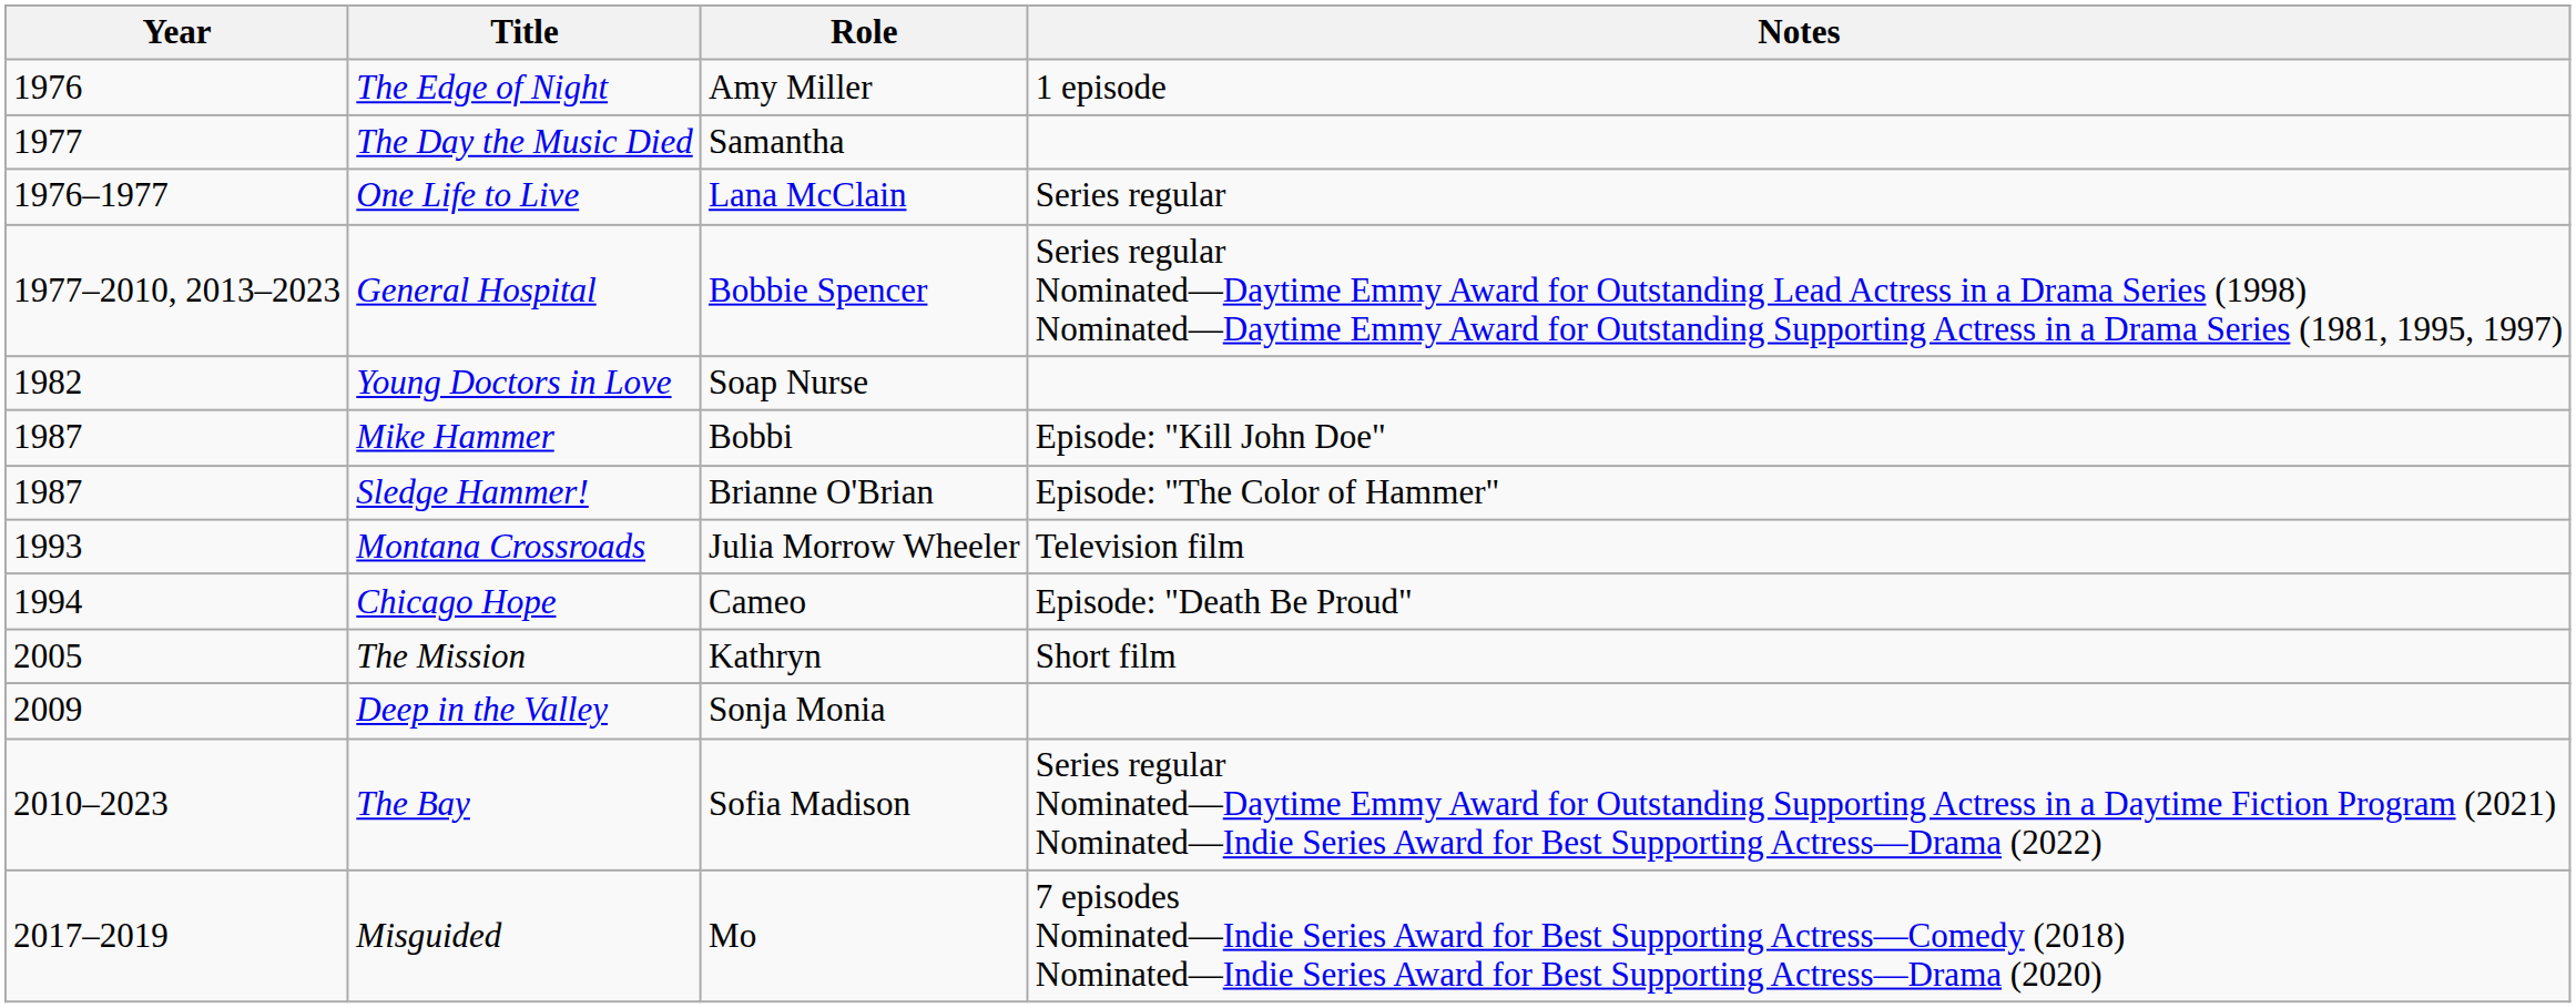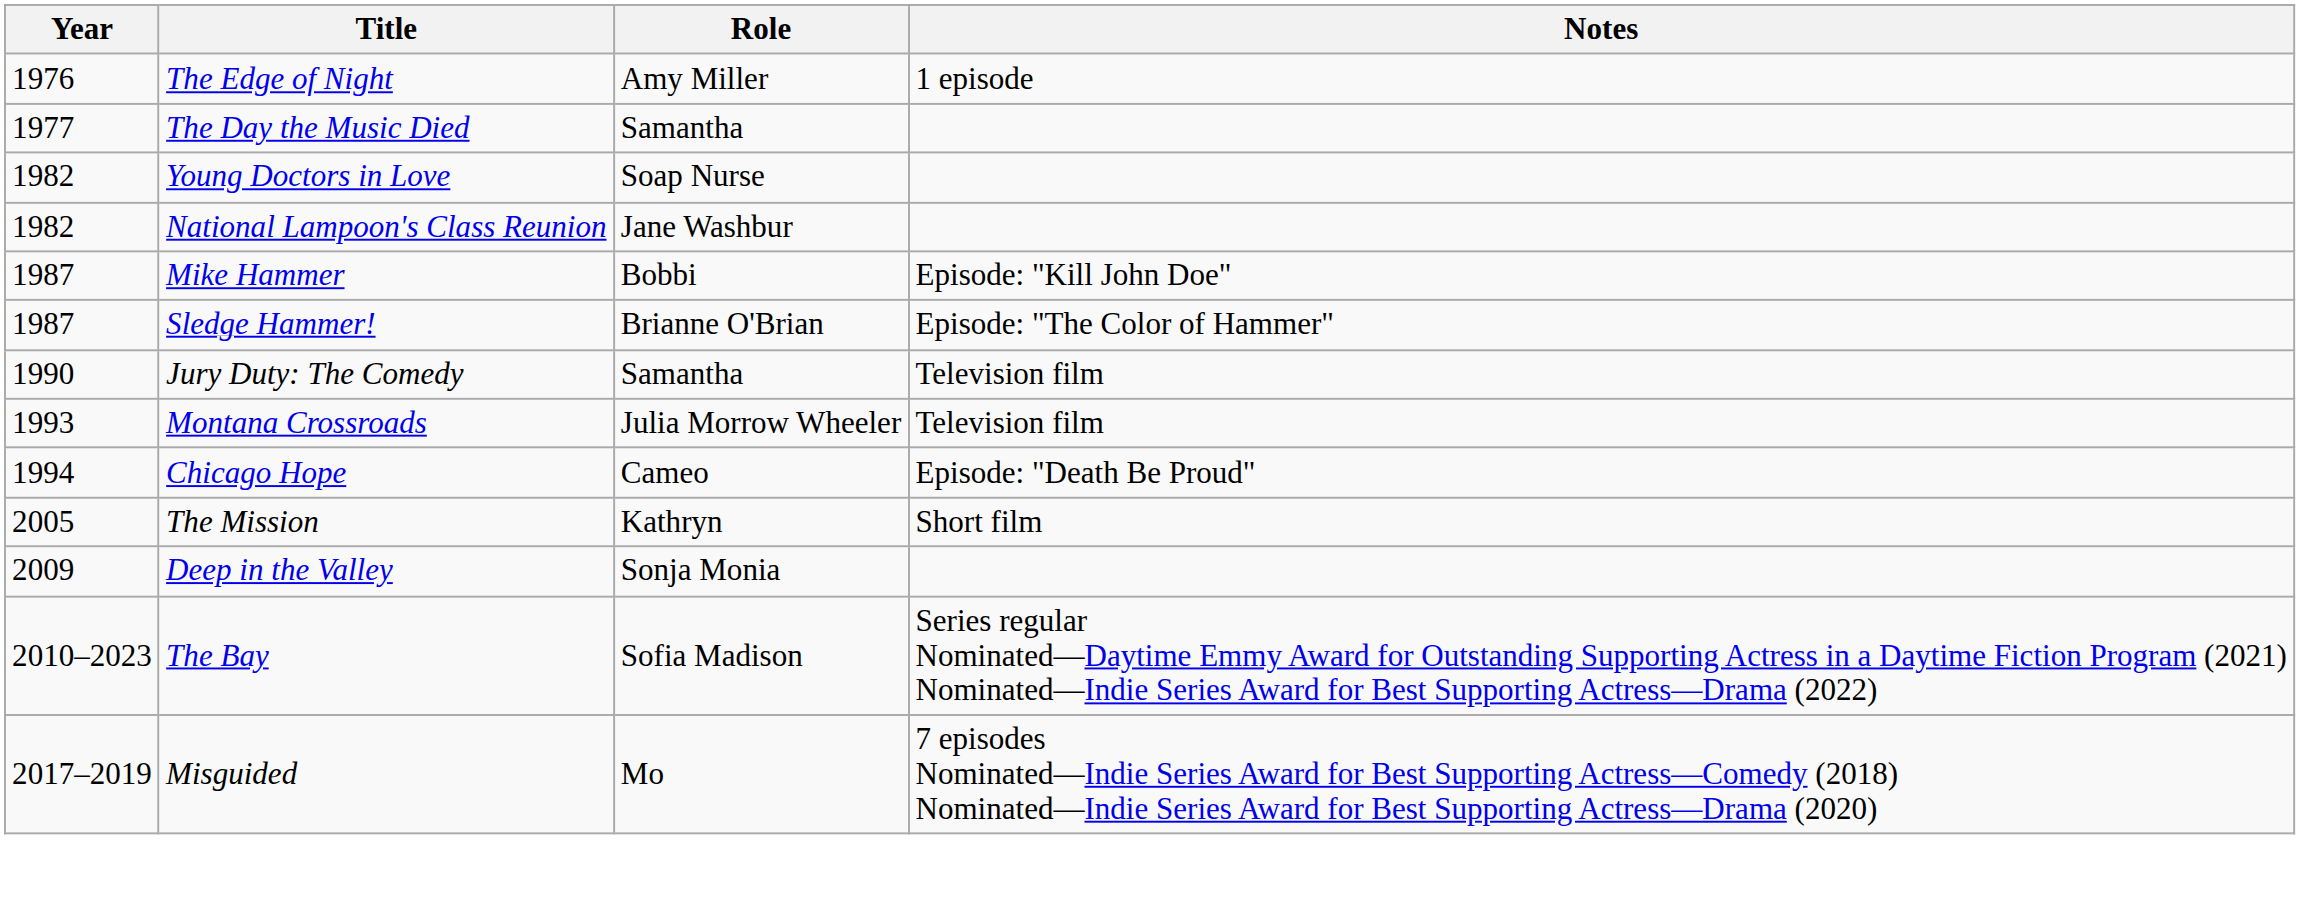- row: 1976–1977 | One Life to Live | Lana McClain | Series regular
- row: 1977–2010, 2013–2023 | General Hospital | Bobbie Spencer | Series regular Nominated—Daytime Emmy Award for Outstanding Lead Actress in a Drama Series (1998) Nominated—Daytime Emmy Award for Outstanding Supporting Actress in a Drama Series (1981, 1995, 1997)
+ row: 1982 | National Lampoon's Class Reunion | Jane Washbur
+ row: 1990 | Jury Duty: The Comedy | Samantha | Television film
